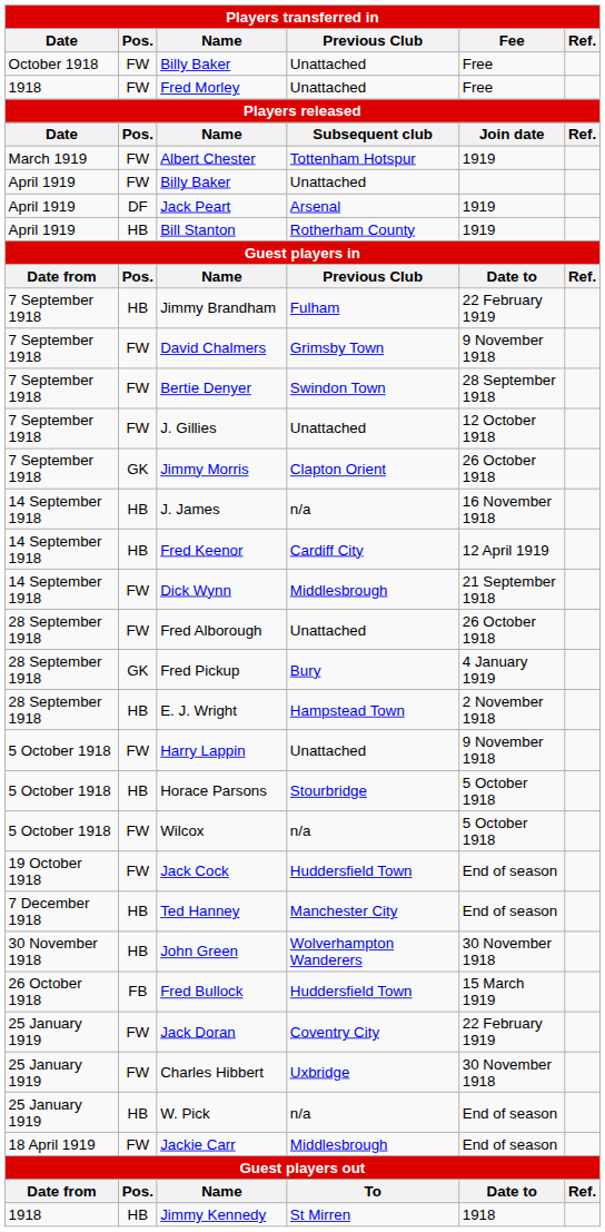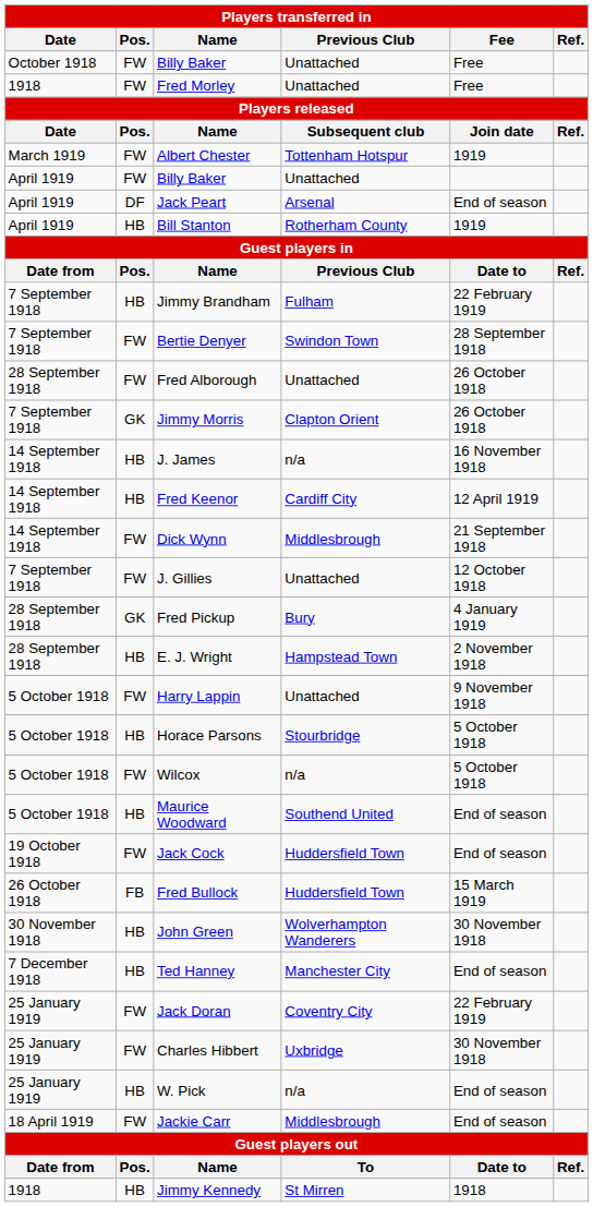Jack Peart | Fee: 1919 -> End of season
- row: 7 September 1918 | FW | David Chalmers | Grimsby Town | 9 November 1918
rows swapped: J. Gillies <-> Fred Alborough
+ row: 5 October 1918 | HB | Maurice Woodward | Southend United | End of season
rows swapped: Fred Bullock <-> Ted Hanney
